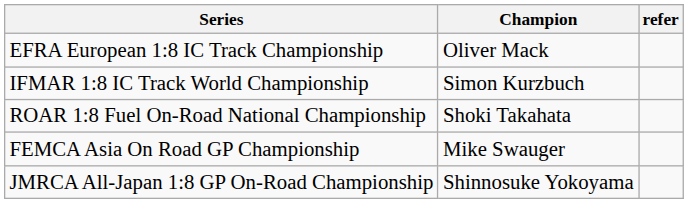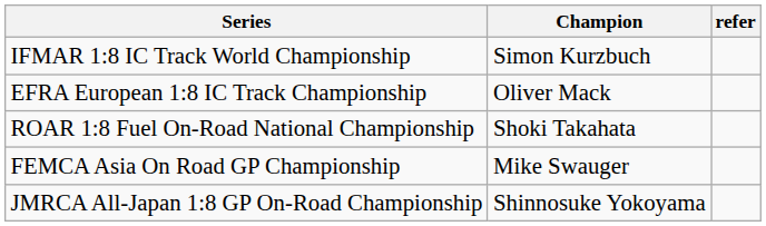rows swapped: IFMAR 1:8 IC Track World Championship <-> EFRA European 1:8 IC Track Championship
